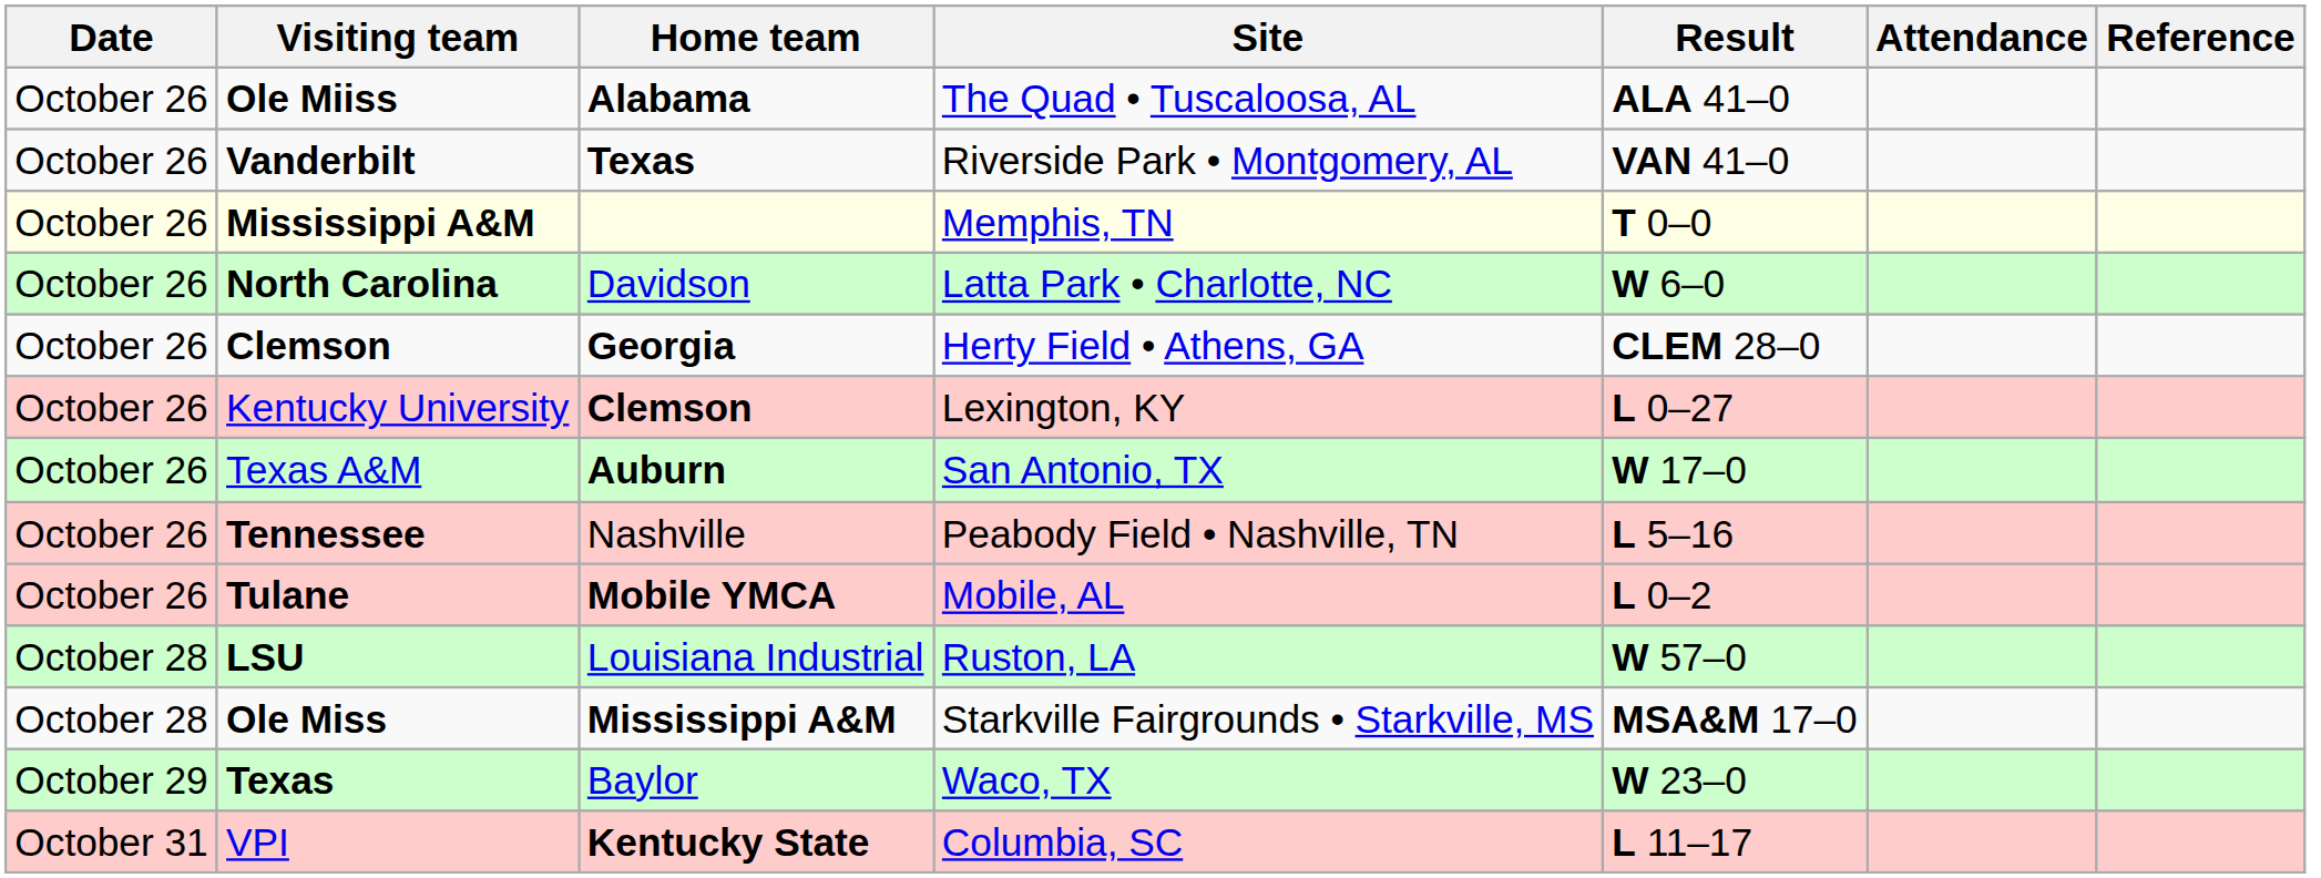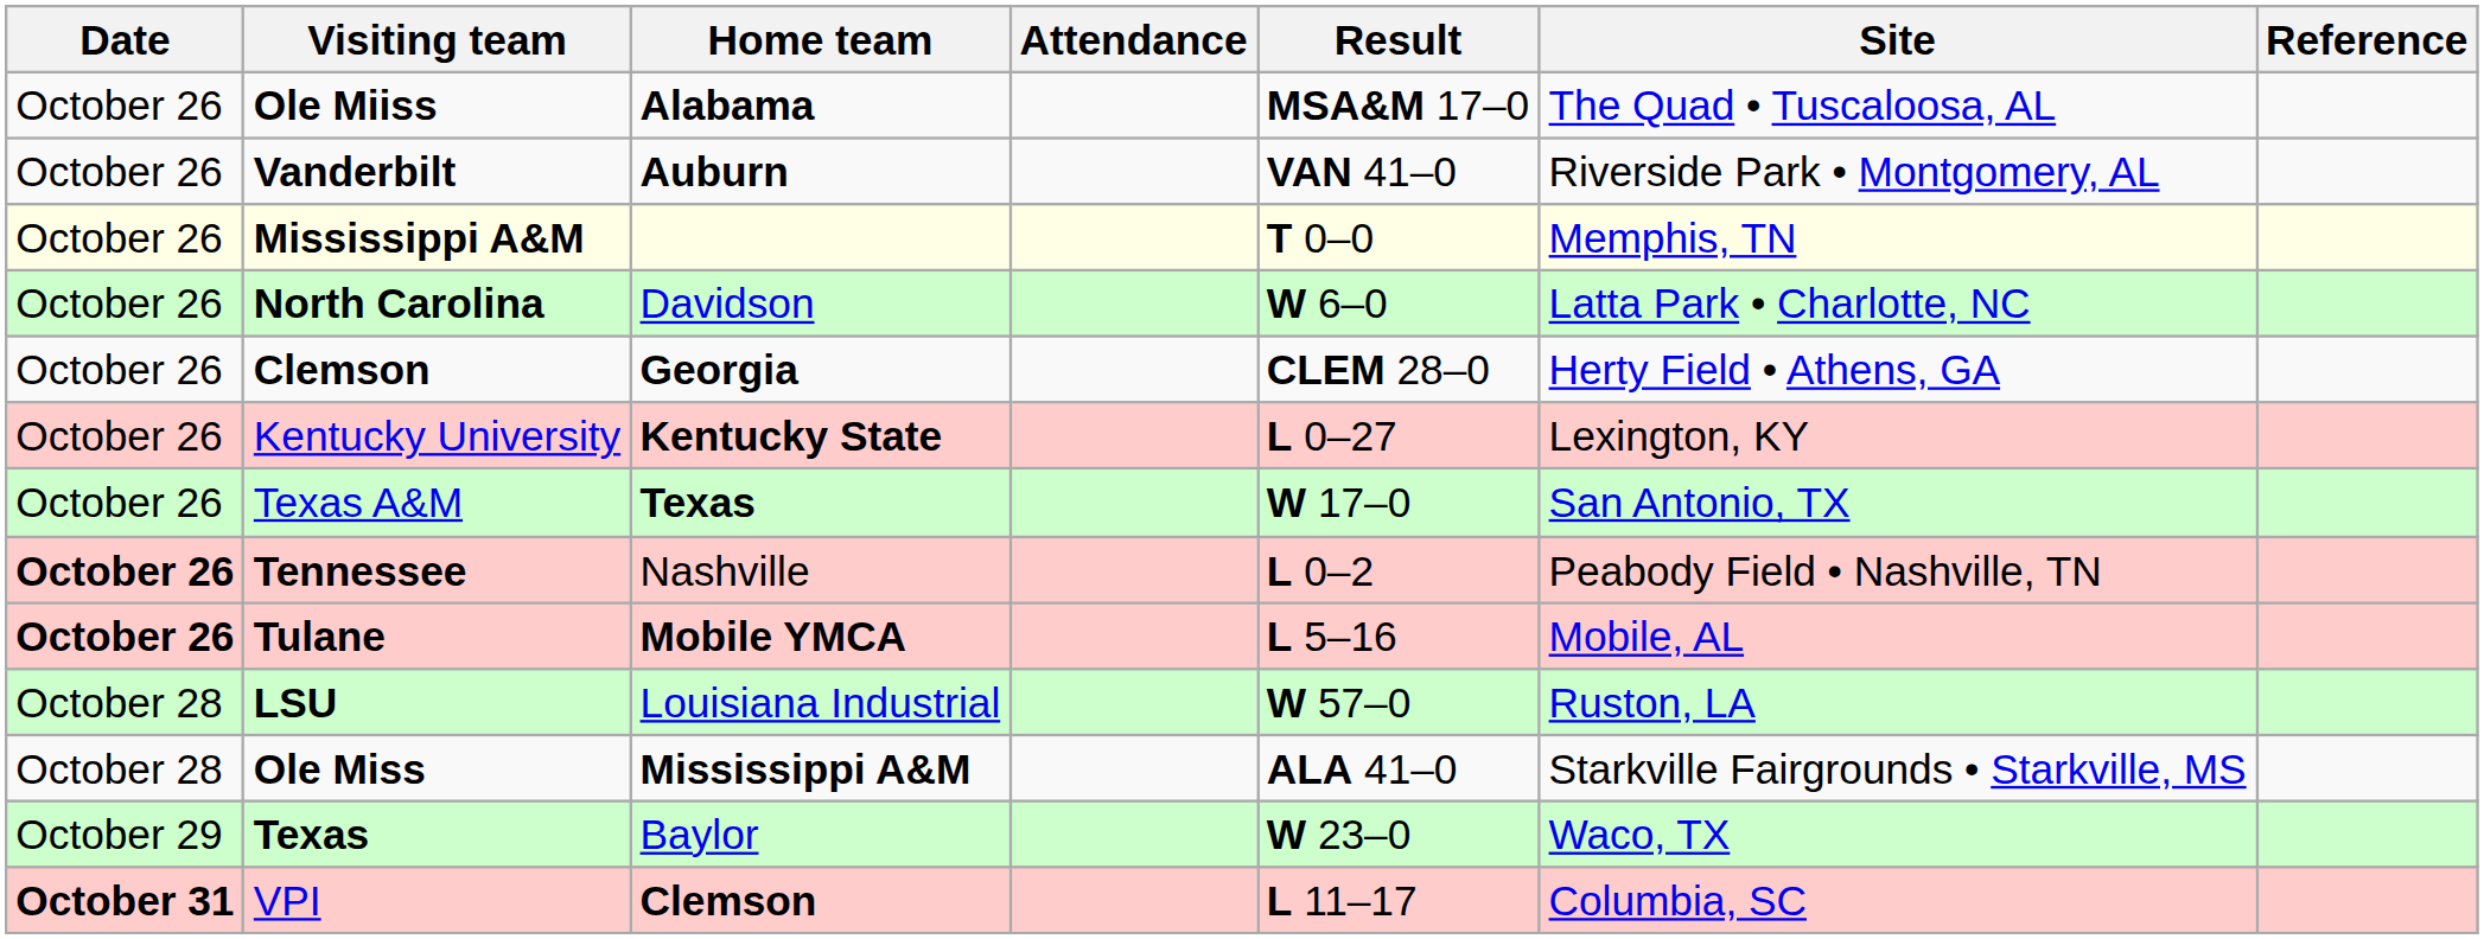columns swapped: Site <-> Attendance
Ole Miiss | Result: ALA 41–0 -> MSA&M 17–0
Vanderbilt | Home team: Texas -> Auburn
Kentucky University | Home team: Clemson -> Kentucky State
Texas A&M | Home team: Auburn -> Texas
Tennessee | Date: normal -> bold
Tennessee | Result: L 5–16 -> L 0–2
Tulane | Date: normal -> bold
Tulane | Result: L 0–2 -> L 5–16
Ole Miss | Result: MSA&M 17–0 -> ALA 41–0
VPI | Date: normal -> bold
VPI | Home team: Kentucky State -> Clemson
